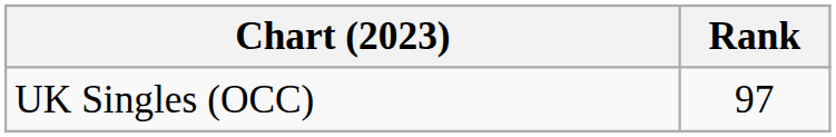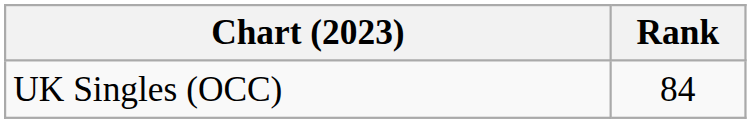UK Singles (OCC) | Rank: 97 -> 84
